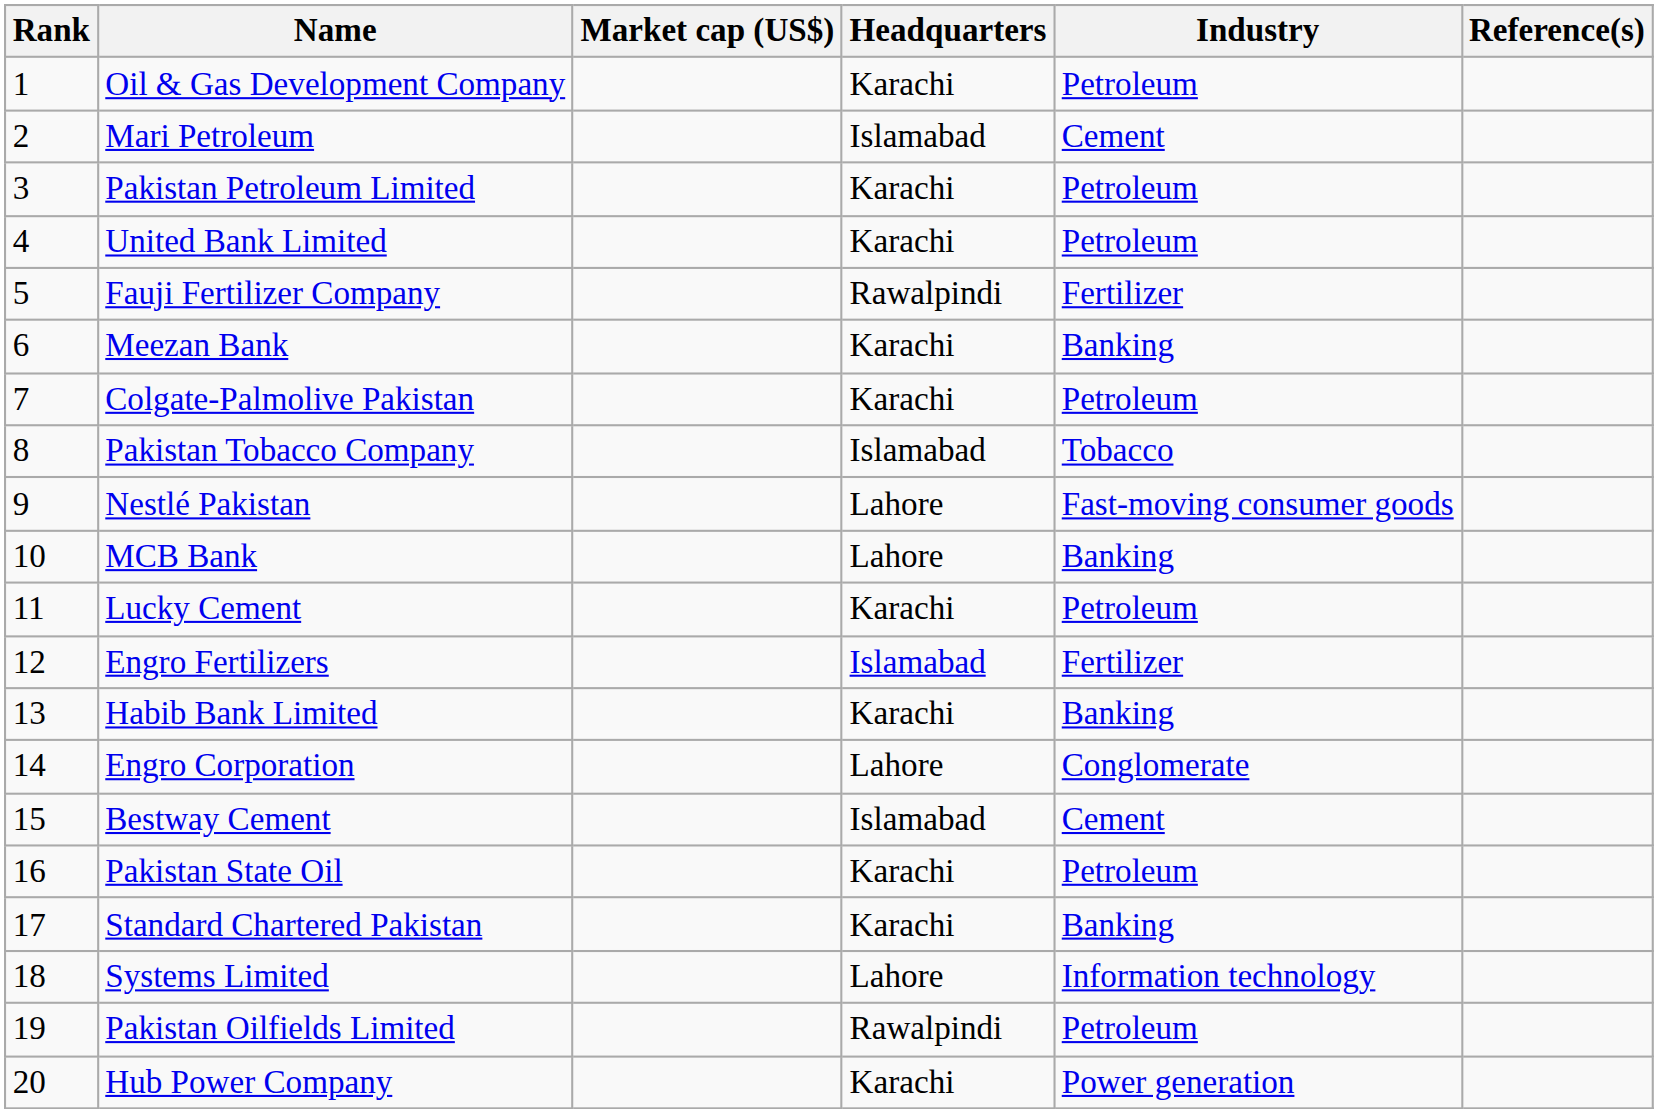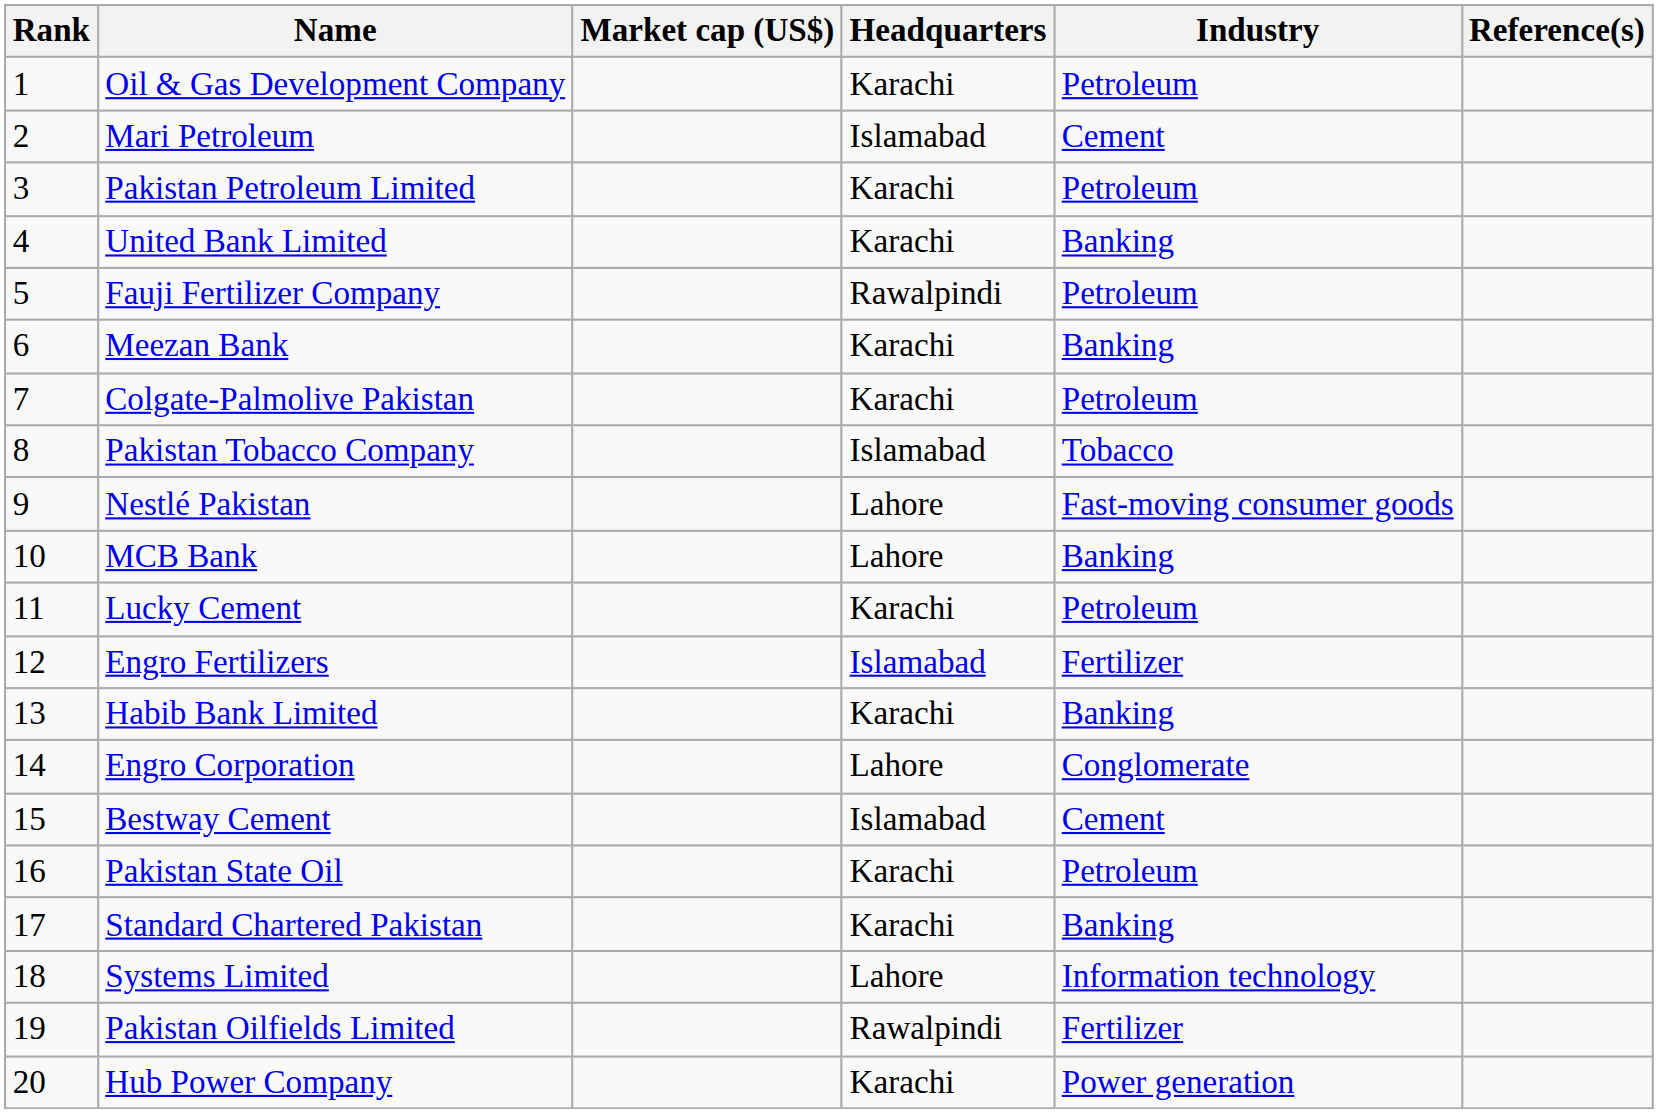United Bank Limited | Industry: Petroleum -> Banking
Fauji Fertilizer Company | Industry: Fertilizer -> Petroleum
Pakistan Oilfields Limited | Industry: Petroleum -> Fertilizer
